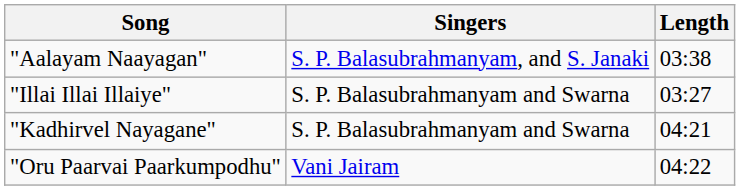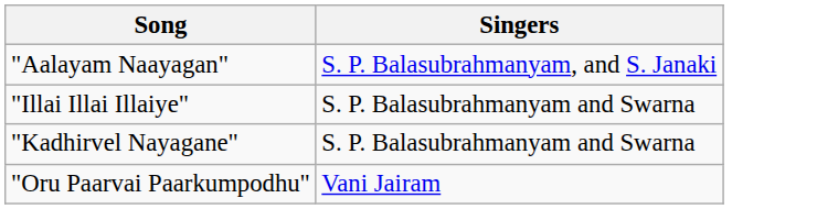- column: Length | 03:38 | 03:27 | 04:21 | 04:22
